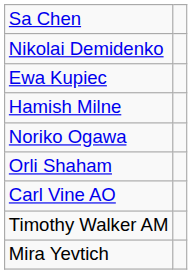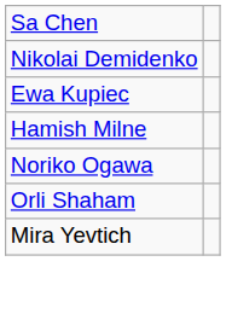- row: Carl Vine AO
- row: Timothy Walker AM
